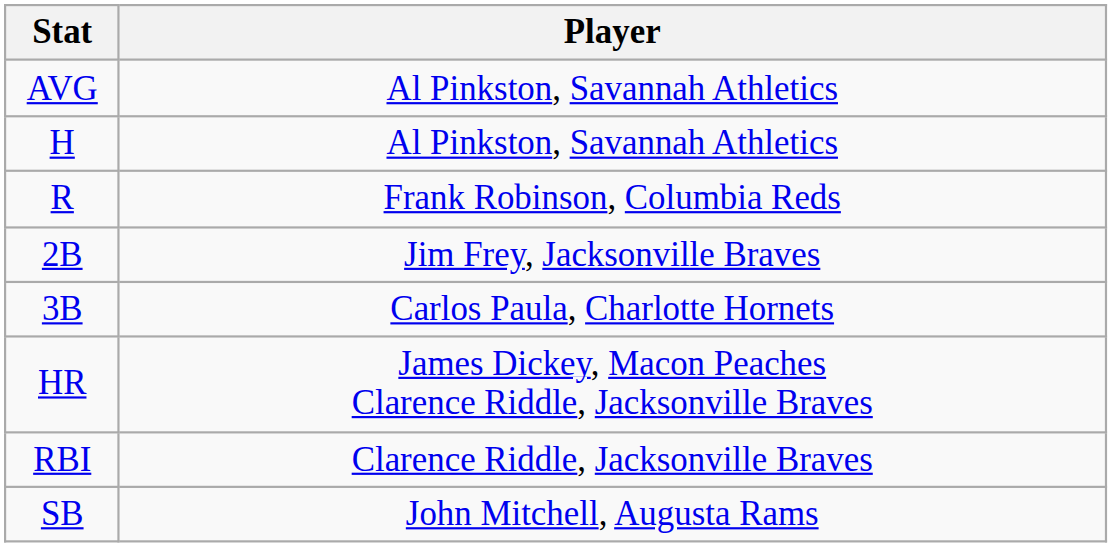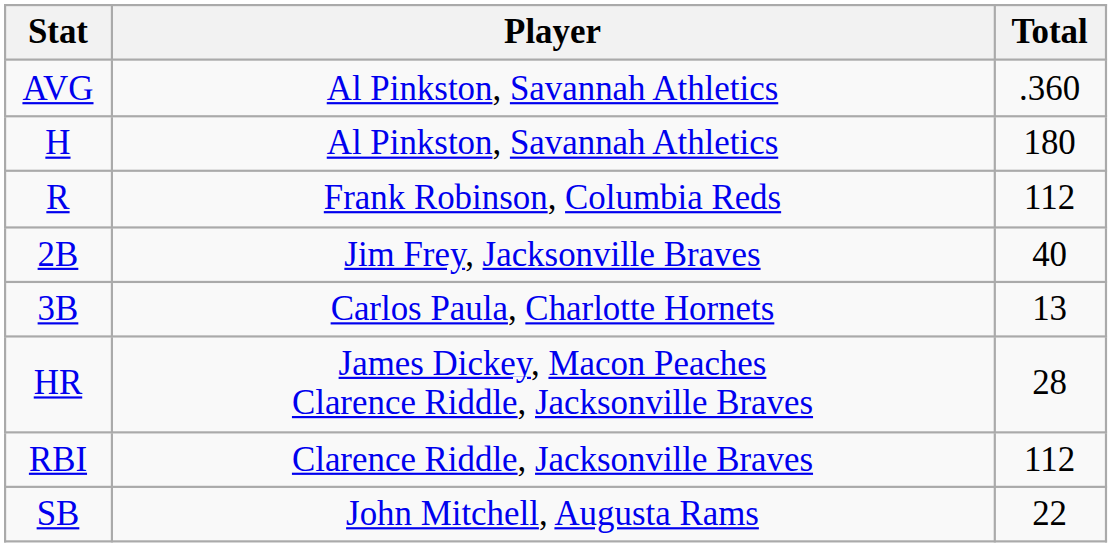+ column: Total | .360 | 180 | 112 | 40 | 13 | 28 | 112 | 22
